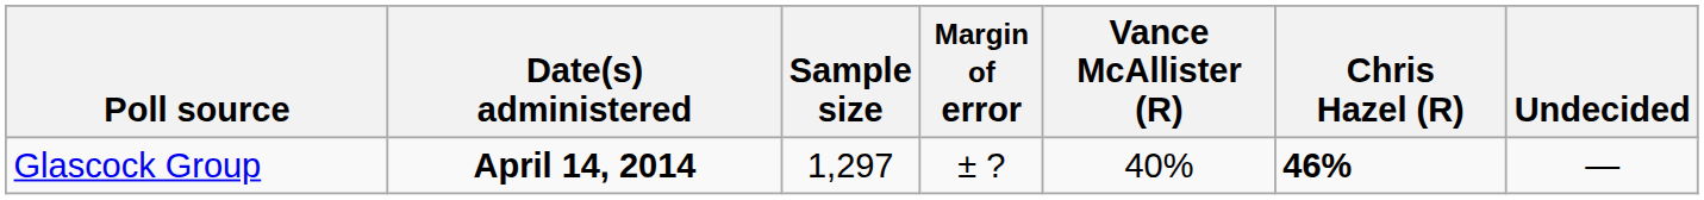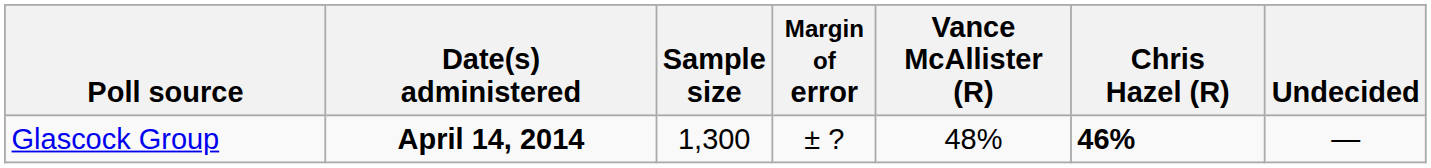Glascock Group | Sample size: 1,297 -> 1,300
Glascock Group | Vance McAllister (R): 40% -> 48%
